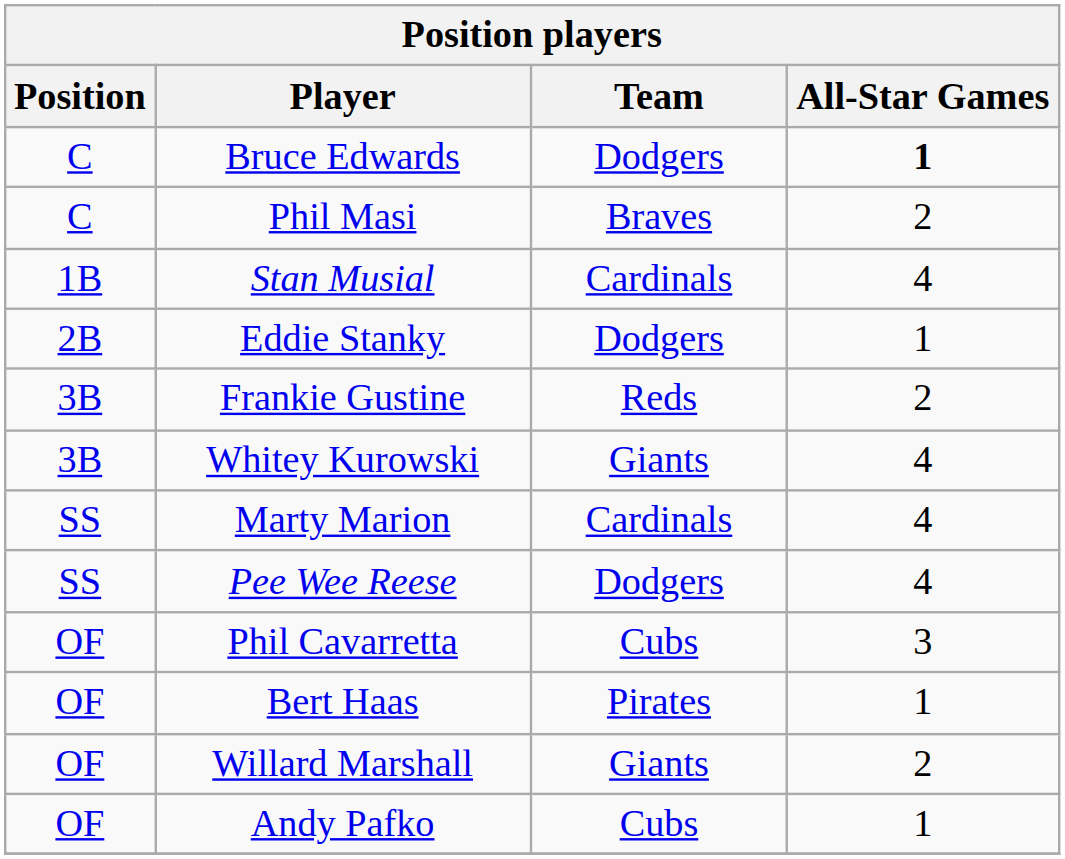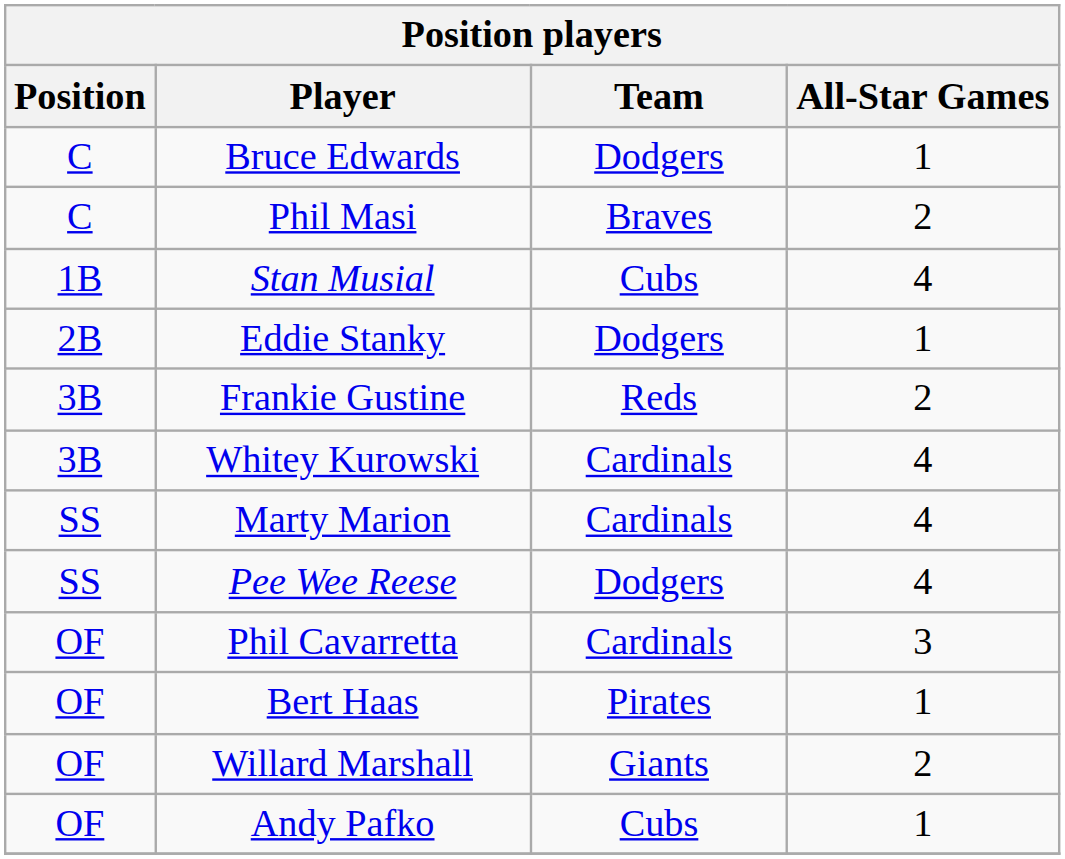Bruce Edwards | All-Star Games: bold -> normal
Stan Musial | Team: Cardinals -> Cubs
Whitey Kurowski | Team: Giants -> Cardinals
Phil Cavarretta | Team: Cubs -> Cardinals
